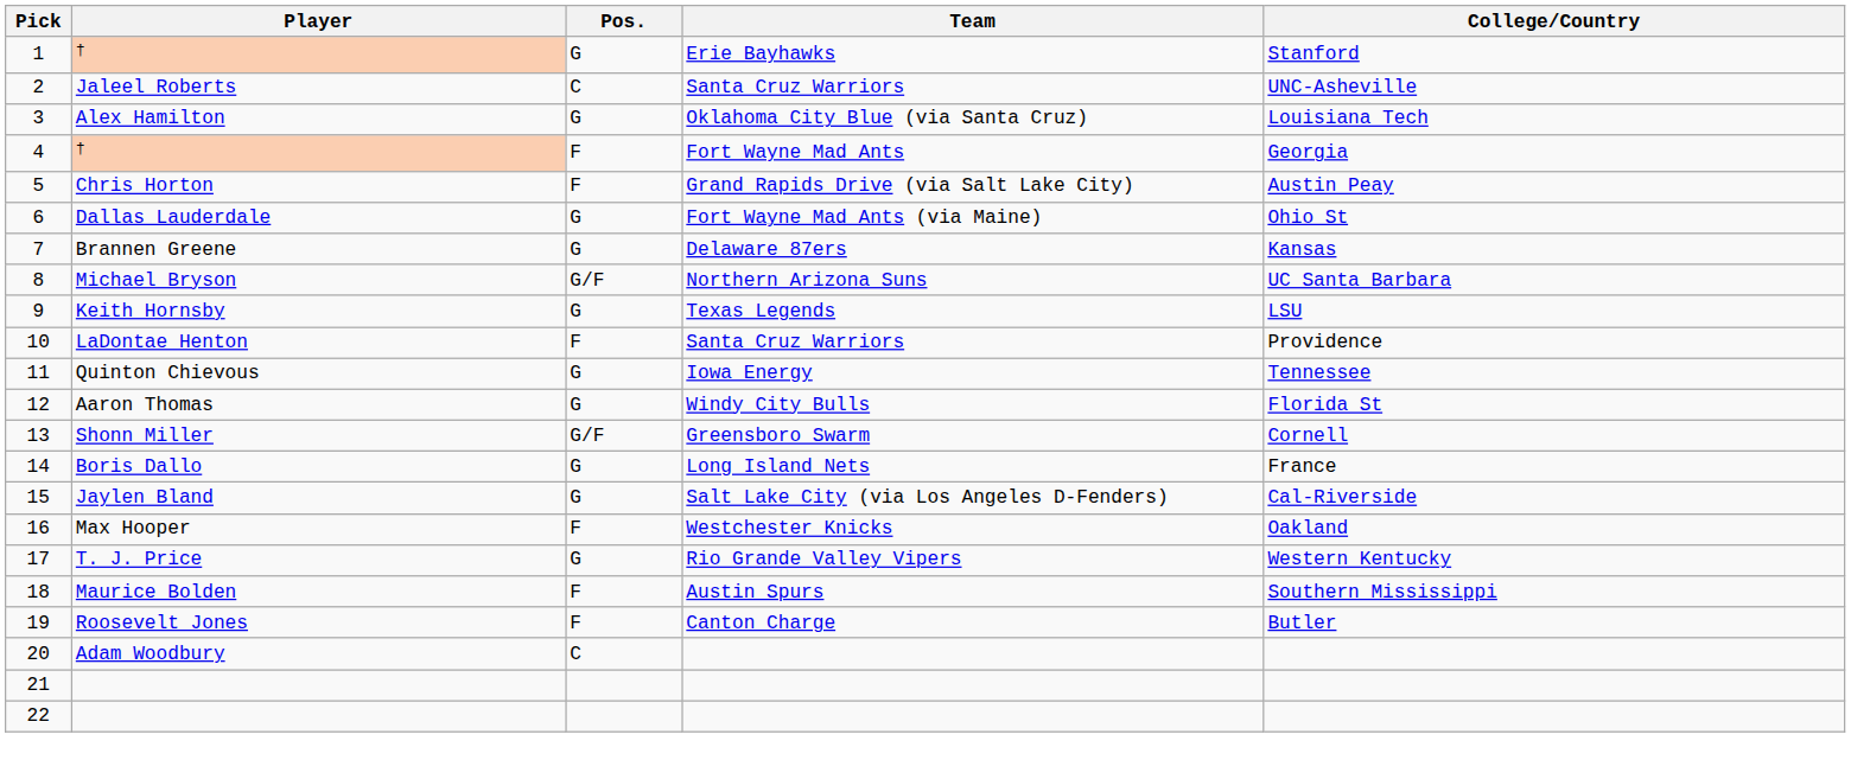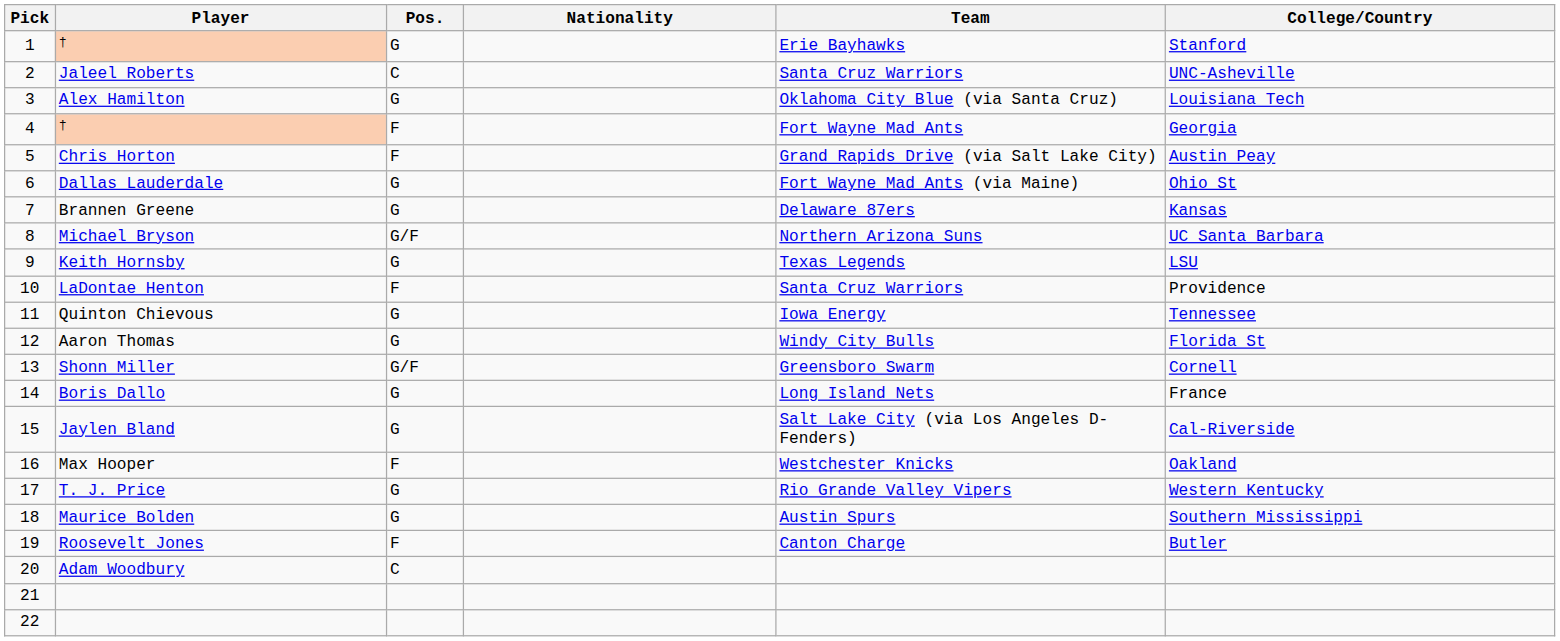+ column: Nationality
Maurice Bolden | Pos.: F -> G
